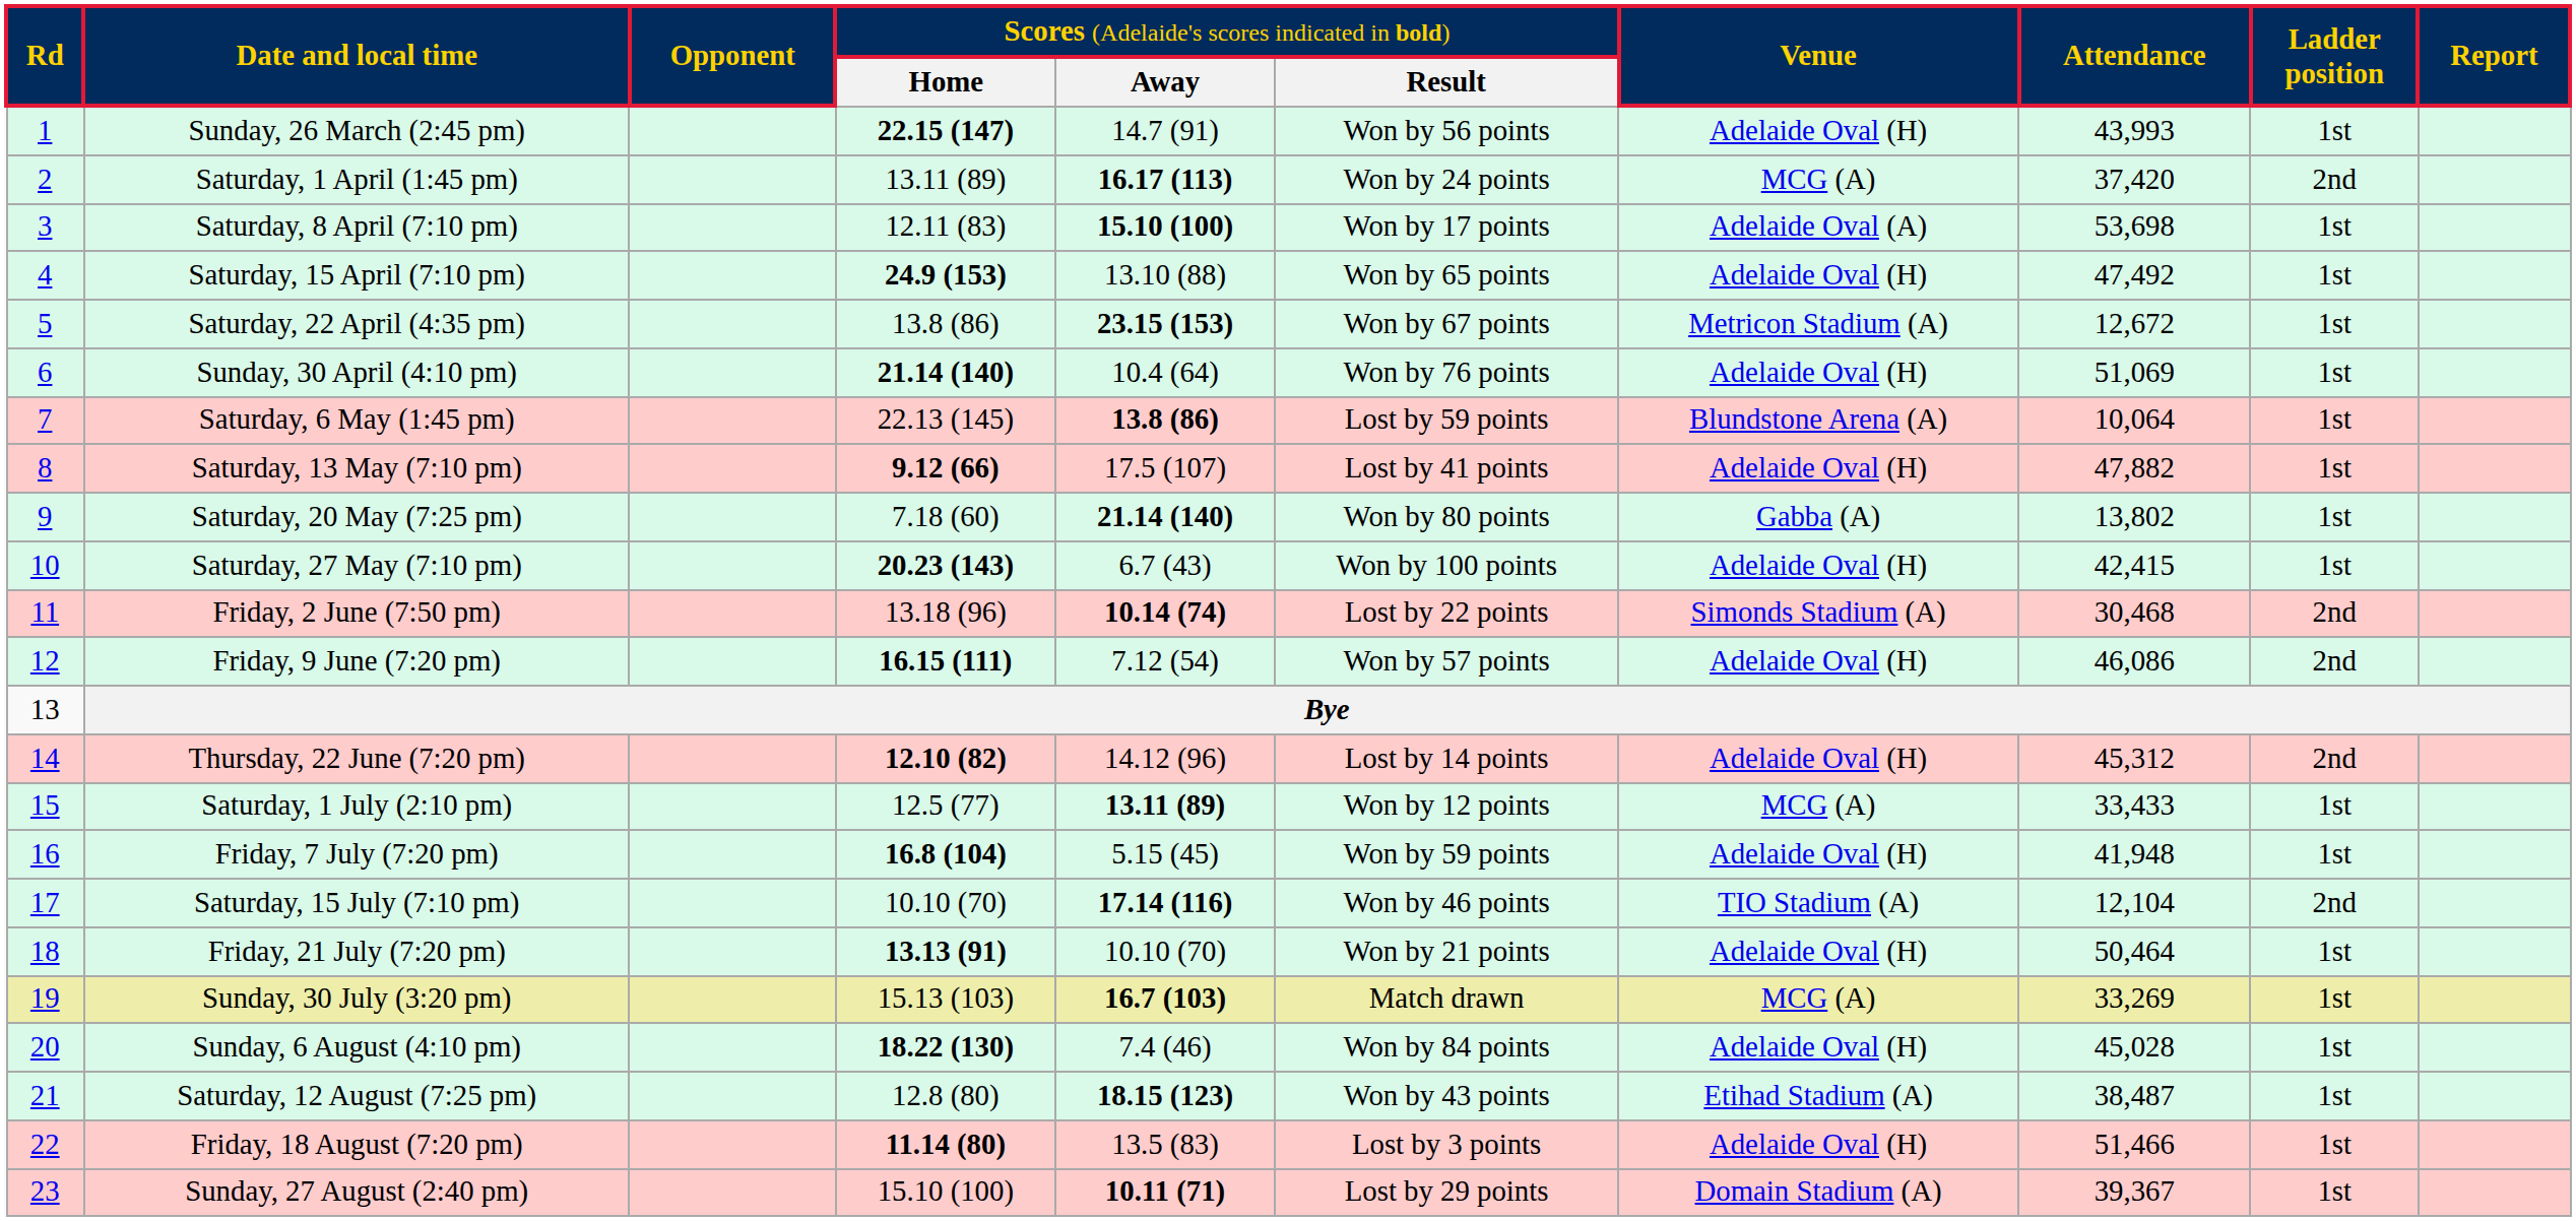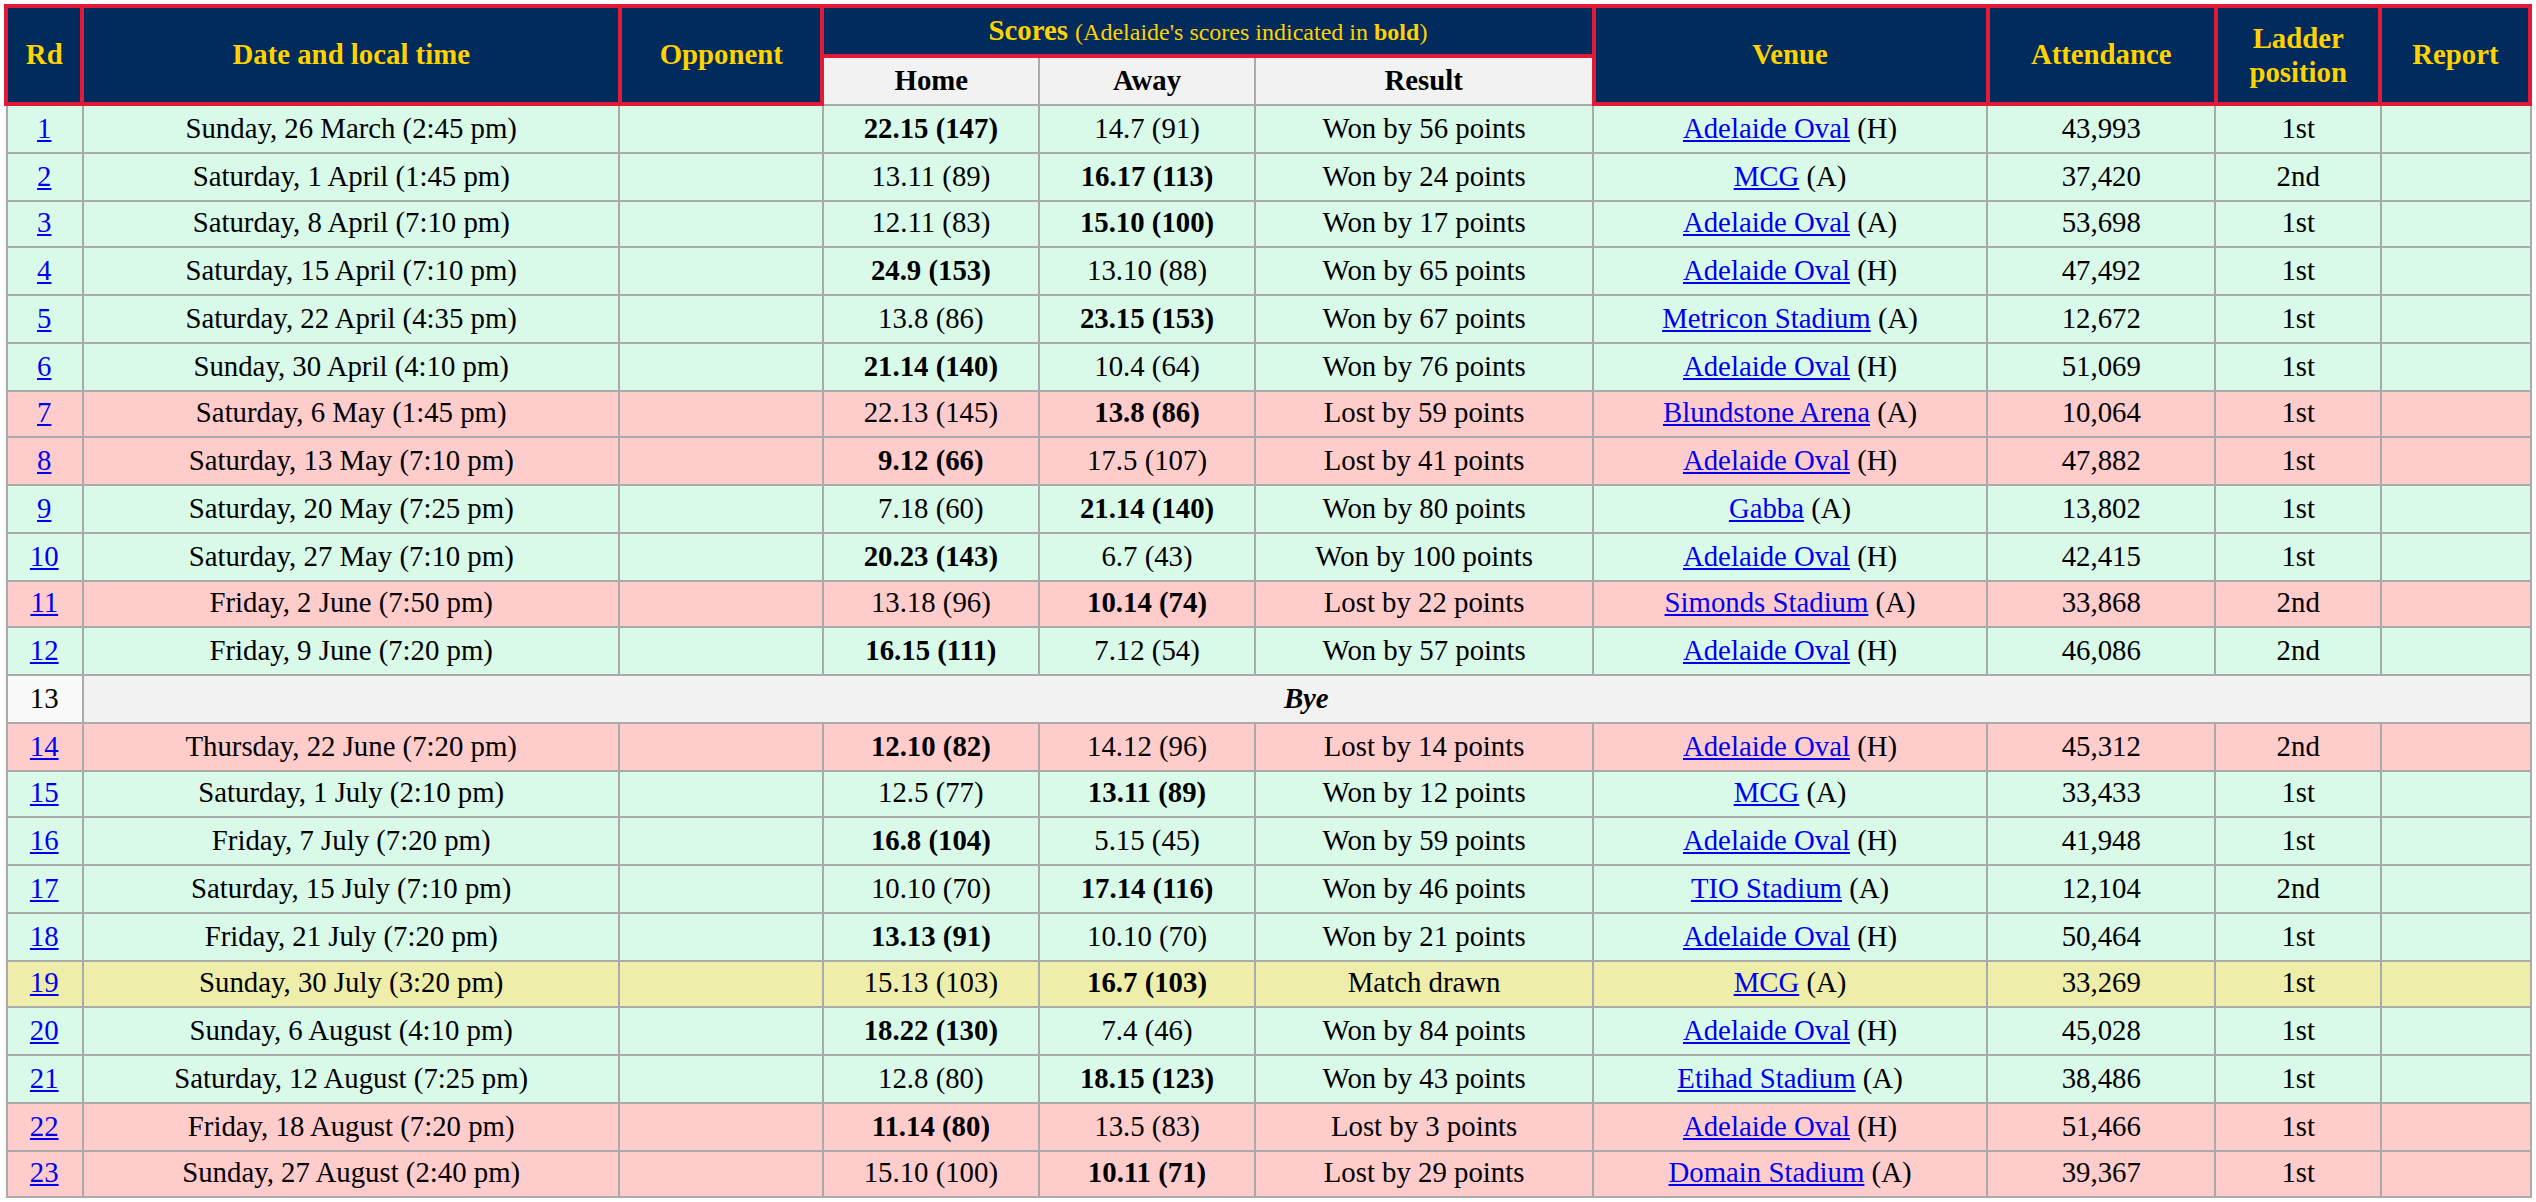Friday, 2 June (7:50 pm) | column 8: 30,468 -> 33,868
Saturday, 12 August (7:25 pm) | column 8: 38,487 -> 38,486
